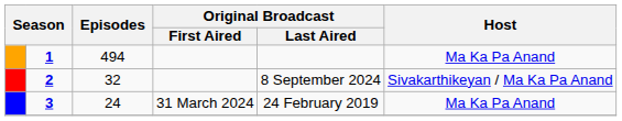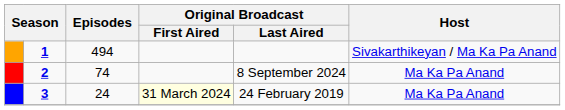1 | Host: Ma Ka Pa Anand -> Sivakarthikeyan / Ma Ka Pa Anand
2 | Episodes: 32 -> 74
2 | Host: Sivakarthikeyan / Ma Ka Pa Anand -> Ma Ka Pa Anand
3 | Original Broadcast / First Aired: no background -> lightyellow background
